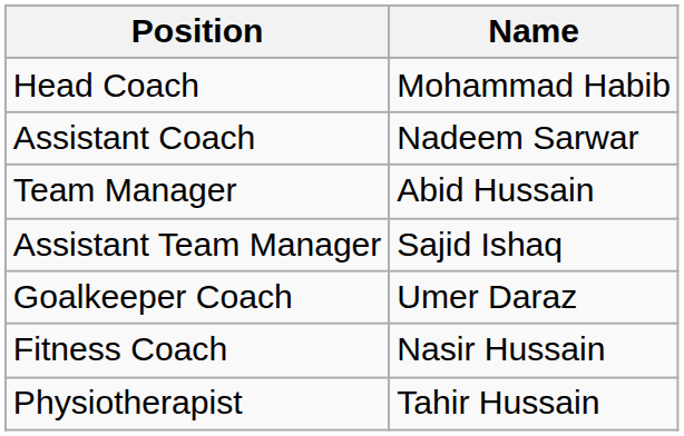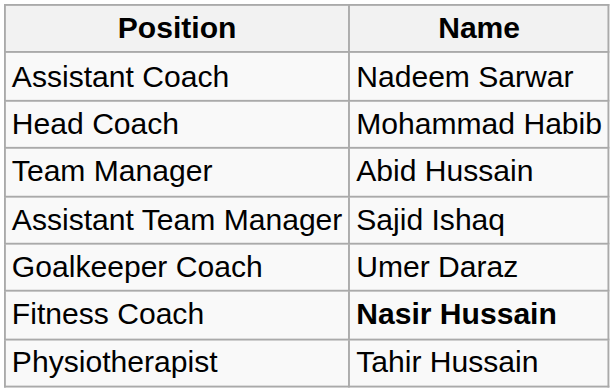rows swapped: Head Coach <-> Assistant Coach
Fitness Coach | Name: normal -> bold
